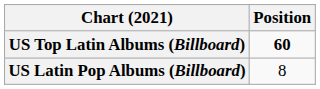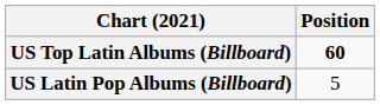US Latin Pop Albums (Billboard) | Position: 8 -> 5
